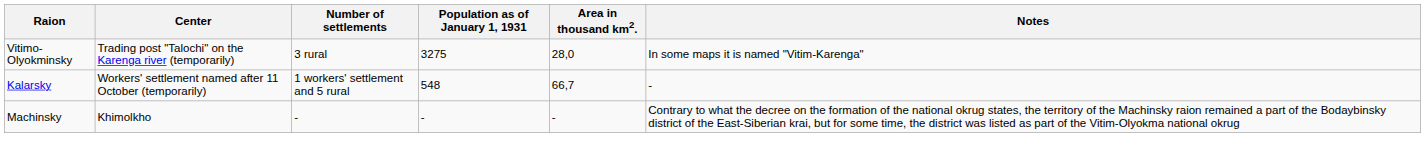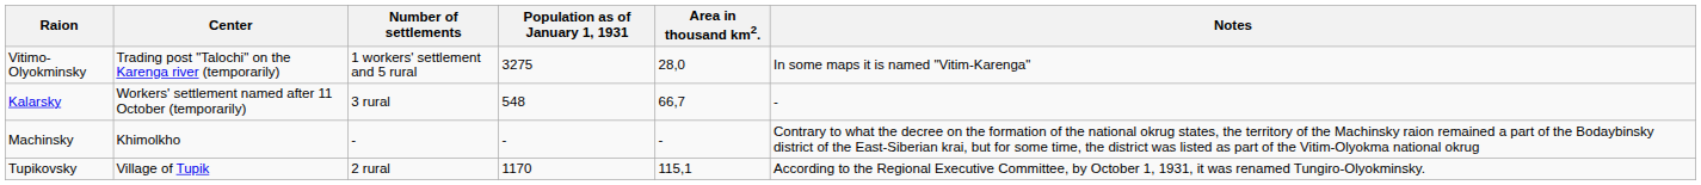Vitimo-Olyokminsky | Number of settlements: 3 rural -> 1 workers' settlement and 5 rural
Kalarsky | Number of settlements: 1 workers' settlement and 5 rural -> 3 rural
+ row: Tupikovsky | Village of Tupik | 2 rural | 1170 | 115,1 | According to the Regional Executive Committee, by October 1, 1931, it was renamed Tungiro-Olyokminsky.
